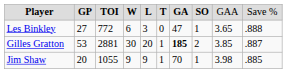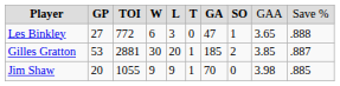Gilles Gratton | column 7: bold -> normal
Jim Shaw | column 8: 1 -> 0
